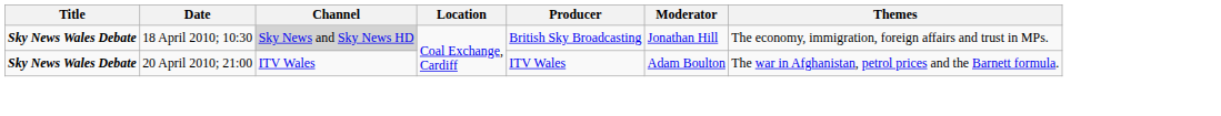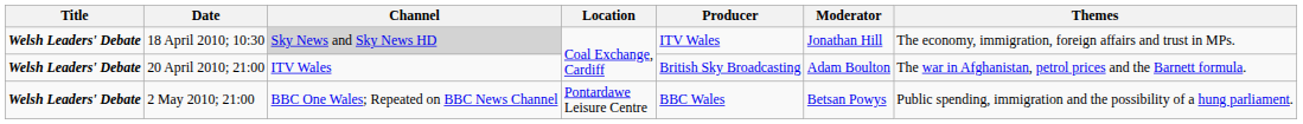18 April 2010; 10:30 | Title: Sky News Wales Debate -> Welsh Leaders' Debate
18 April 2010; 10:30 | Producer: British Sky Broadcasting -> ITV Wales
20 April 2010; 21:00 | Title: Sky News Wales Debate -> Welsh Leaders' Debate
20 April 2010; 21:00 | Producer: ITV Wales -> British Sky Broadcasting
+ row: Welsh Leaders' Debate | 2 May 2010; 21:00 | BBC One Wales; Repeated on BBC News Channel | Pontardawe Leisure Centre | BBC Wales | Betsan Powys | Public spending, immigration and the possibility of a hung parliament.
